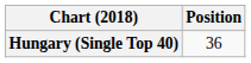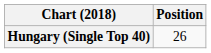Hungary (Single Top 40) | Position: 36 -> 26
